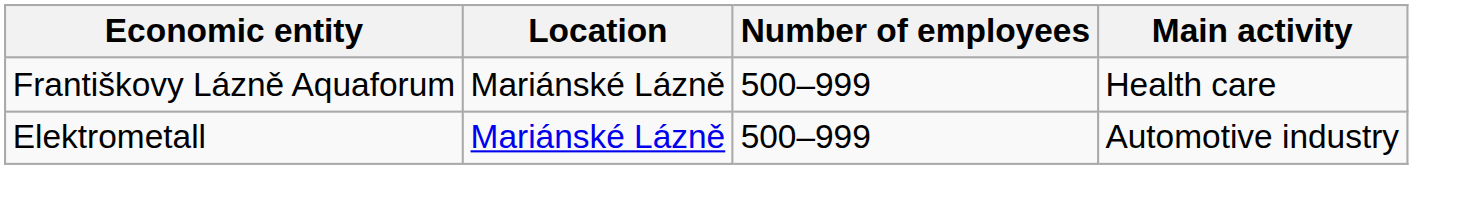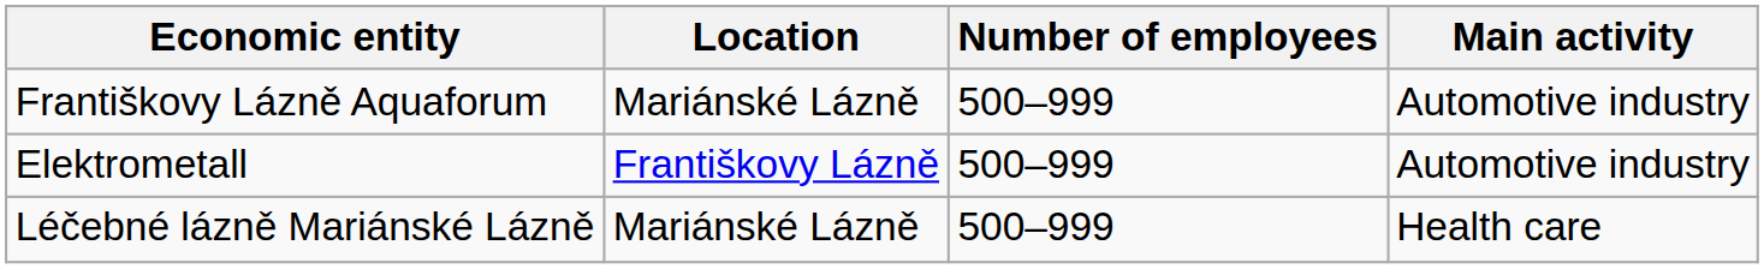Františkovy Lázně Aquaforum | Main activity: Health care -> Automotive industry
Elektrometall | Location: Mariánské Lázně -> Františkovy Lázně
+ row: Léčebné lázně Mariánské Lázně | Mariánské Lázně | 500–999 | Health care
